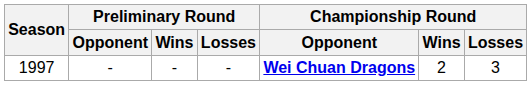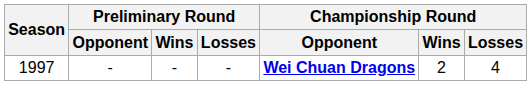1997 | Championship Round / Losses: 3 -> 4
